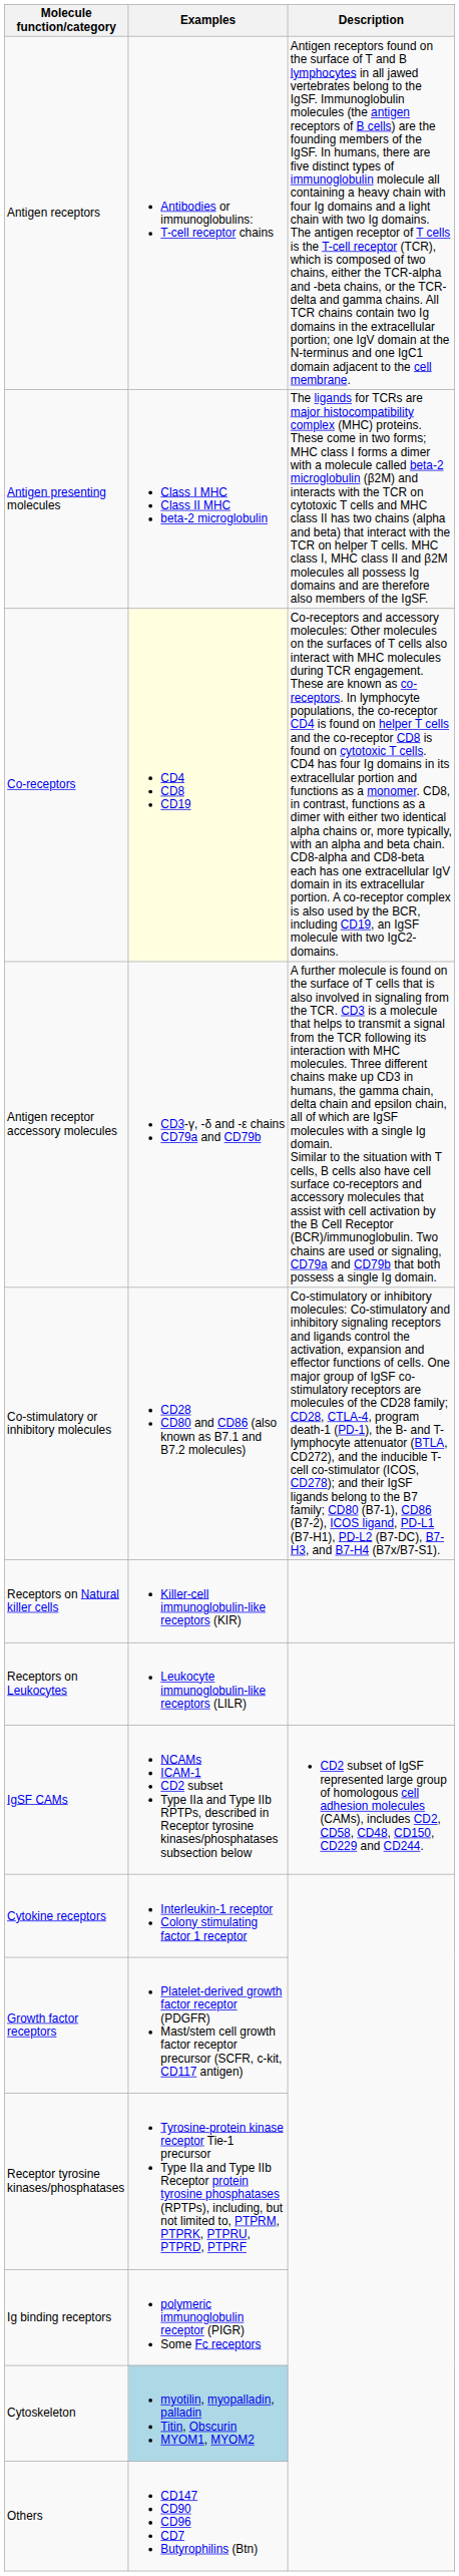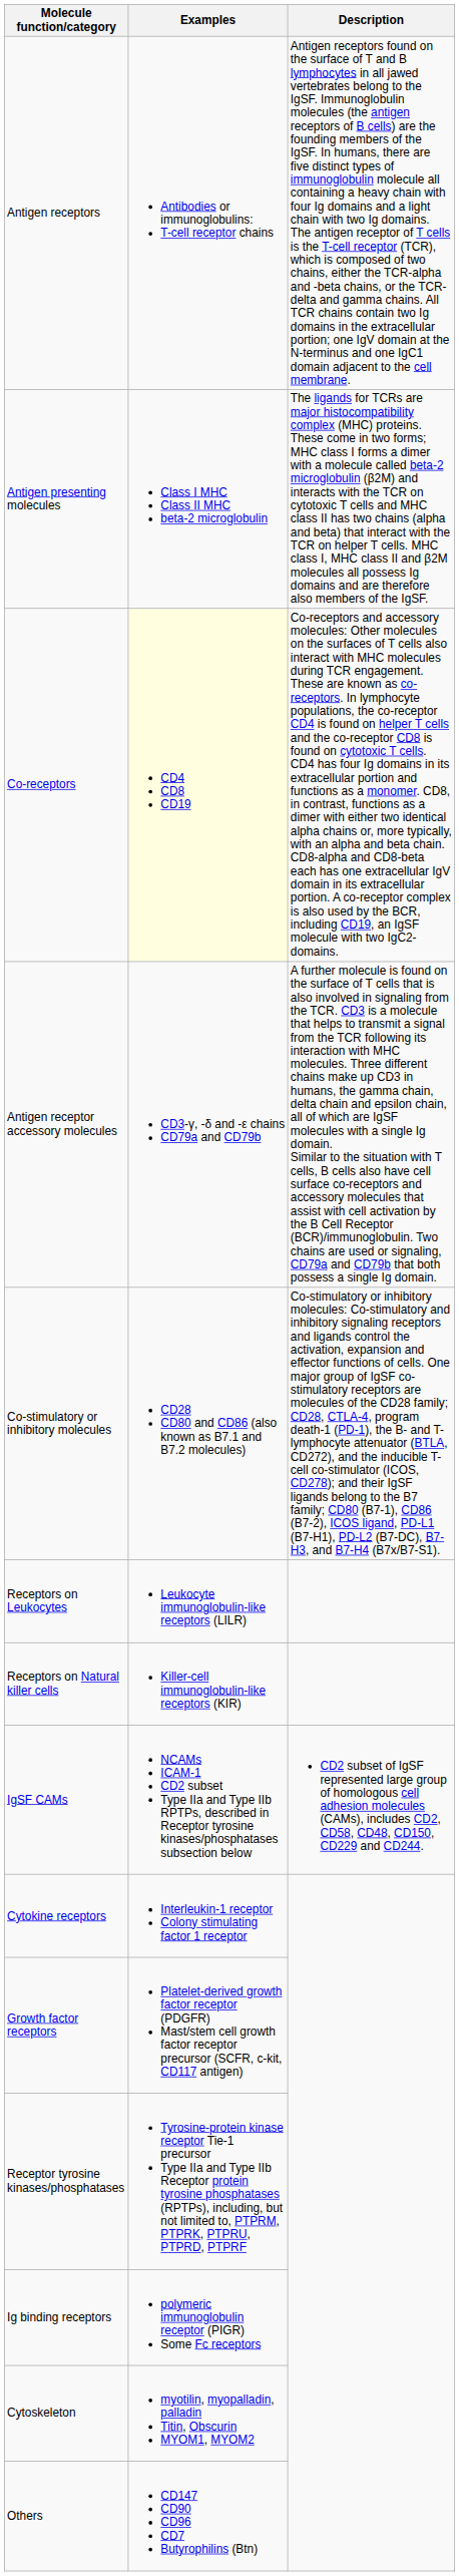rows swapped: Receptors on Natural killer cells <-> Receptors on Leukocytes
Cytoskeleton | Examples: lightblue background -> no background
